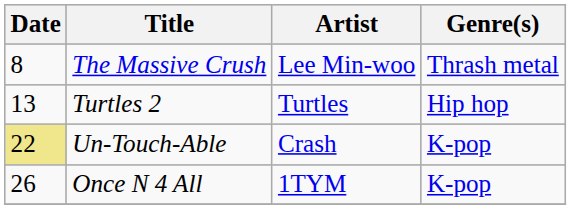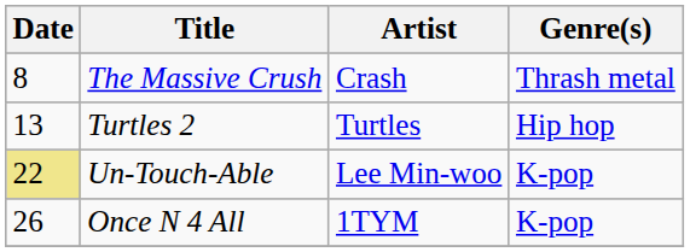The Massive Crush | Artist: Lee Min-woo -> Crash
Un-Touch-Able | Artist: Crash -> Lee Min-woo
